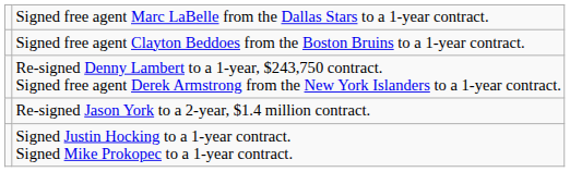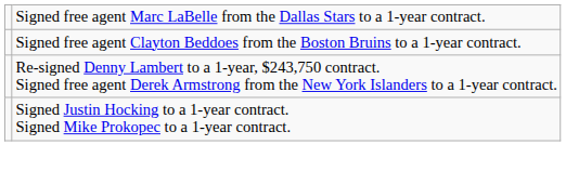- row: Re-signed Jason York to a 2-year, $1.4 million contract.
